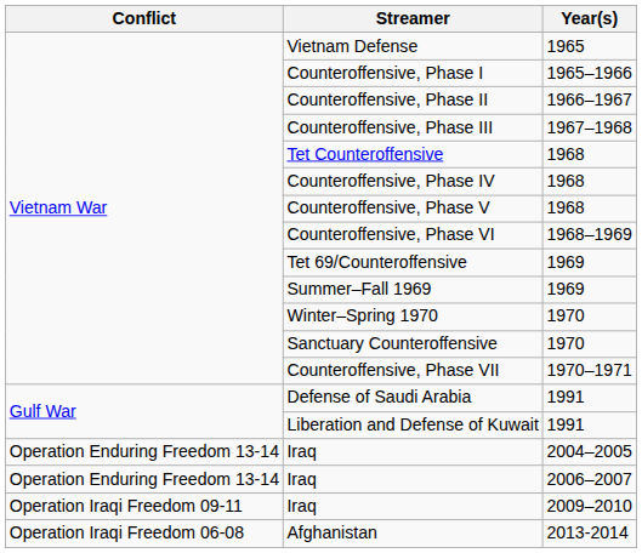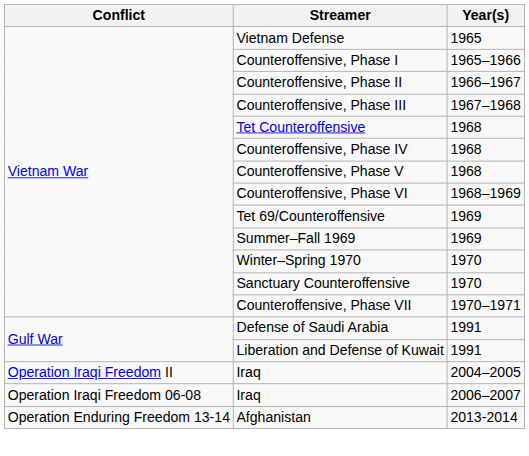Iraq / 2004–2005 | Conflict: Operation Enduring Freedom 13-14 -> Operation Iraqi Freedom II
Iraq / 2006–2007 | Conflict: Operation Enduring Freedom 13-14 -> Operation Iraqi Freedom 06-08
- row: Operation Iraqi Freedom 09-11 | Iraq | 2009–2010
Afghanistan | Conflict: Operation Iraqi Freedom 06-08 -> Operation Enduring Freedom 13-14
